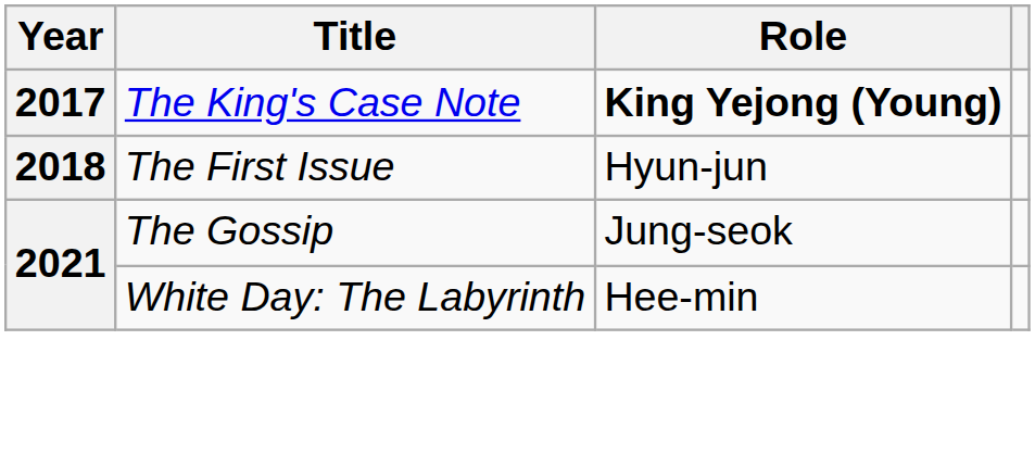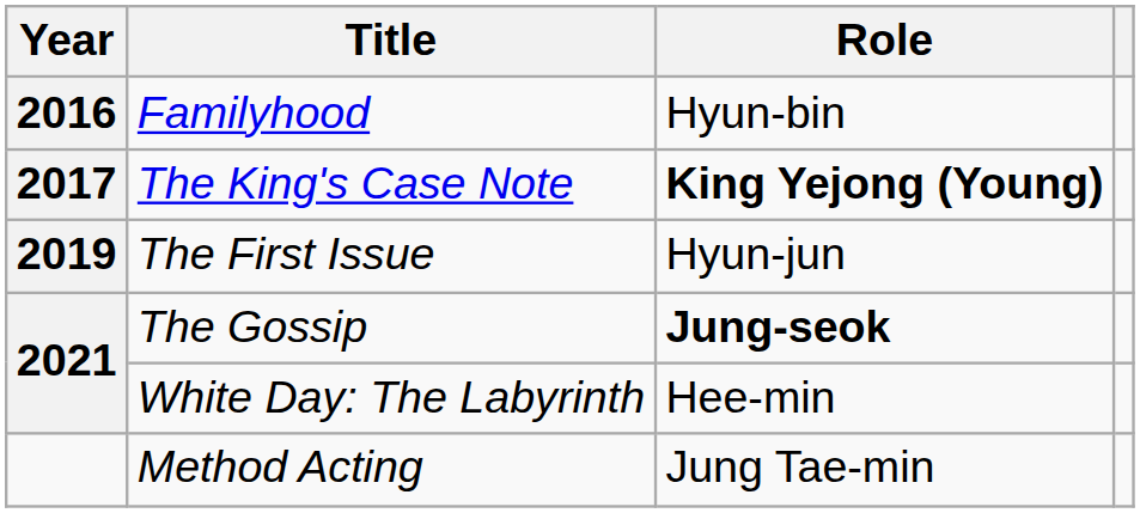+ row: 2016 | Familyhood | Hyun-bin
The First Issue | Year: 2018 -> 2019
The Gossip | Role: normal -> bold
+ row: Method Acting | Jung Tae-min
